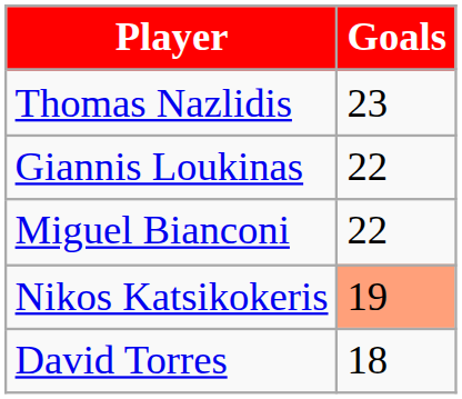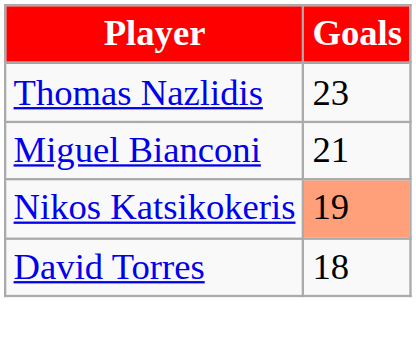- row: Giannis Loukinas | 22
Miguel Bianconi | Goals: 22 -> 21
